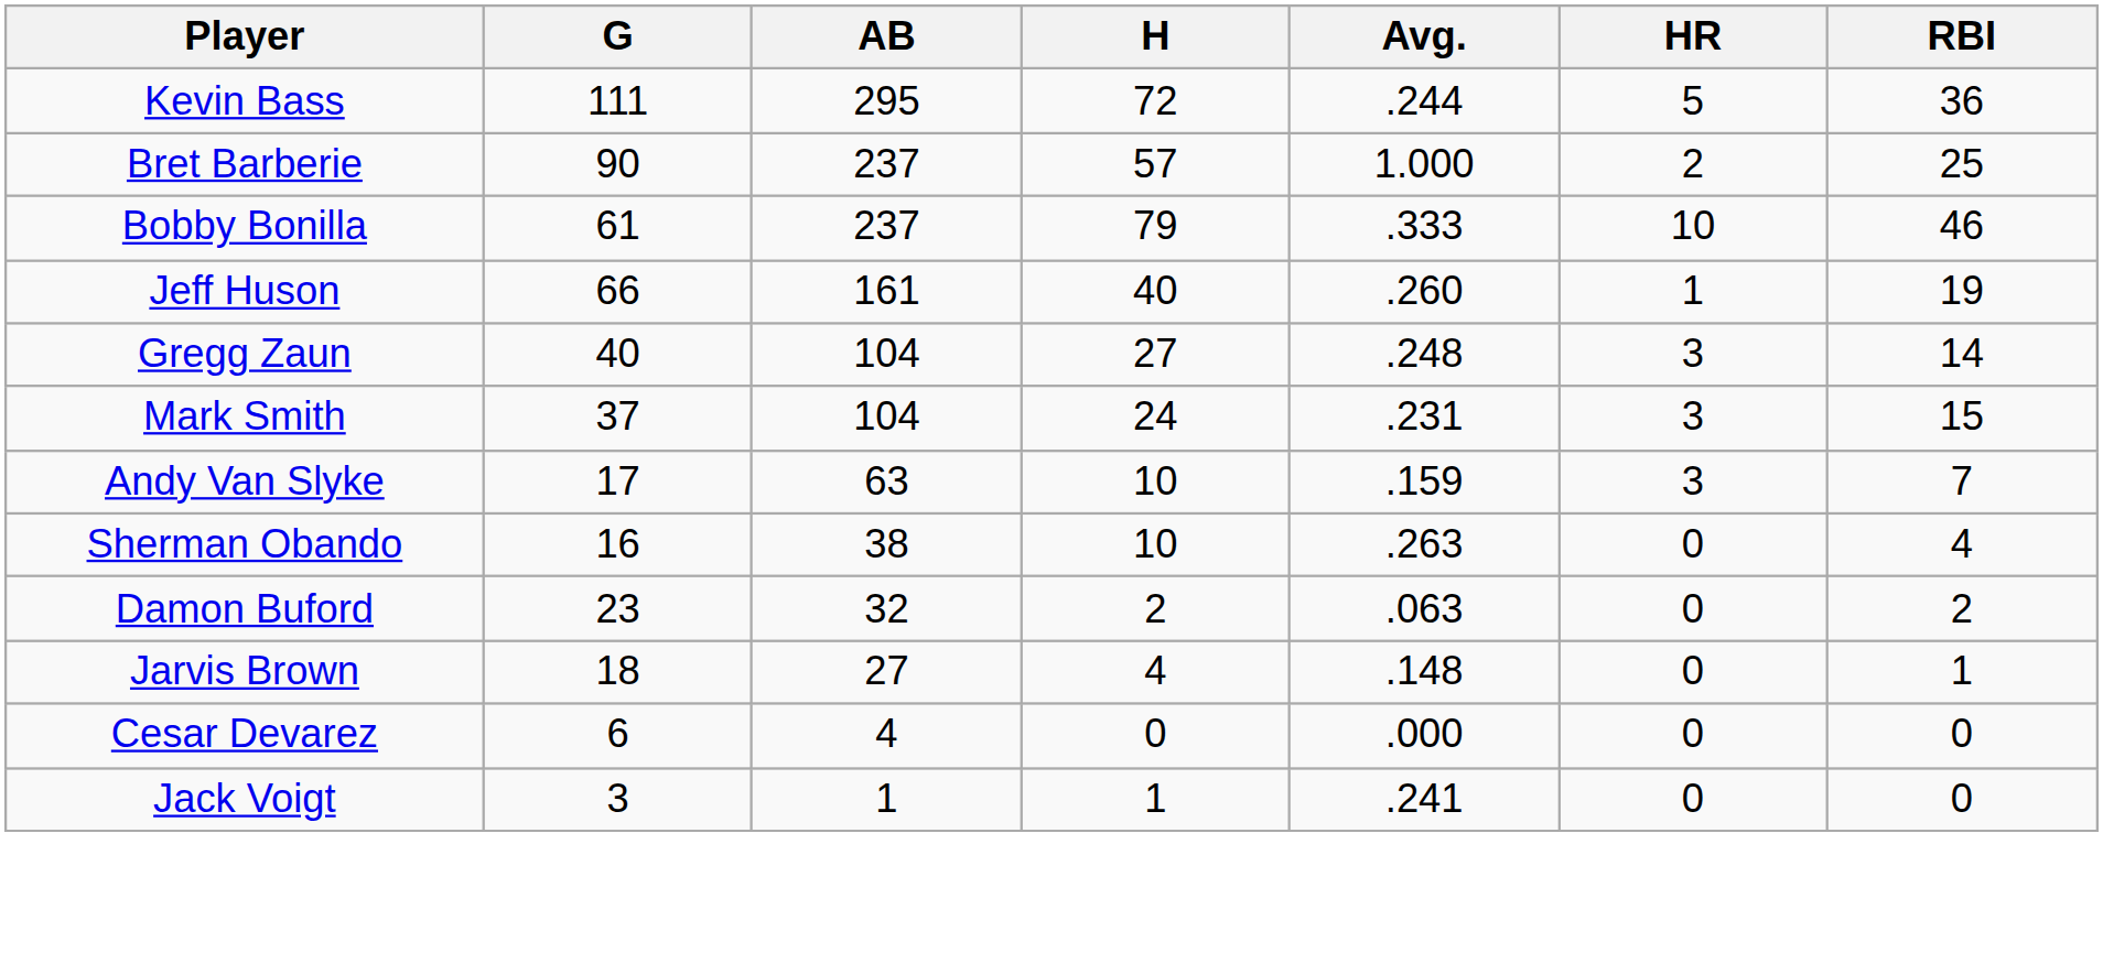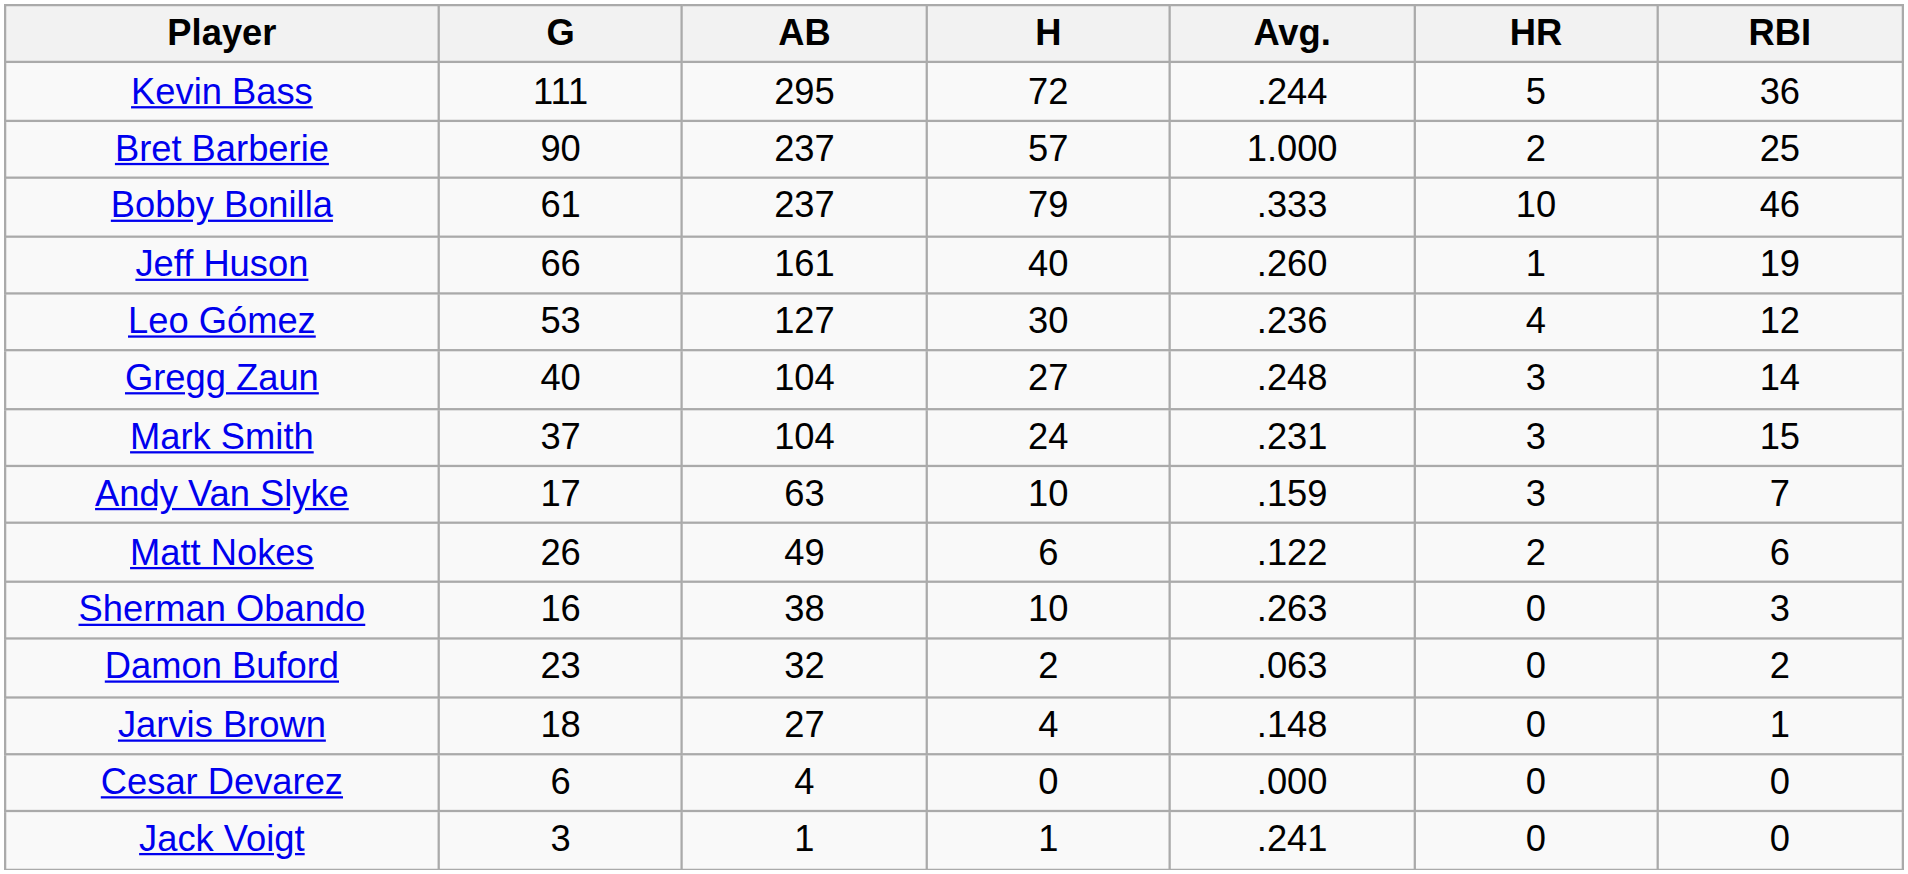+ row: Leo Gómez | 53 | 127 | 30 | .236 | 4 | 12
+ row: Matt Nokes | 26 | 49 | 6 | .122 | 2 | 6
Sherman Obando | RBI: 4 -> 3
